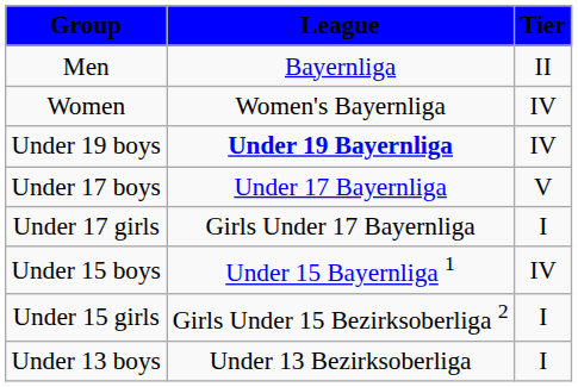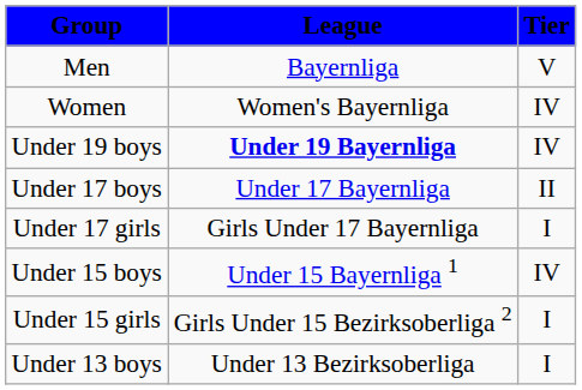Men | Tier: II -> V
Under 17 boys | Tier: V -> II
